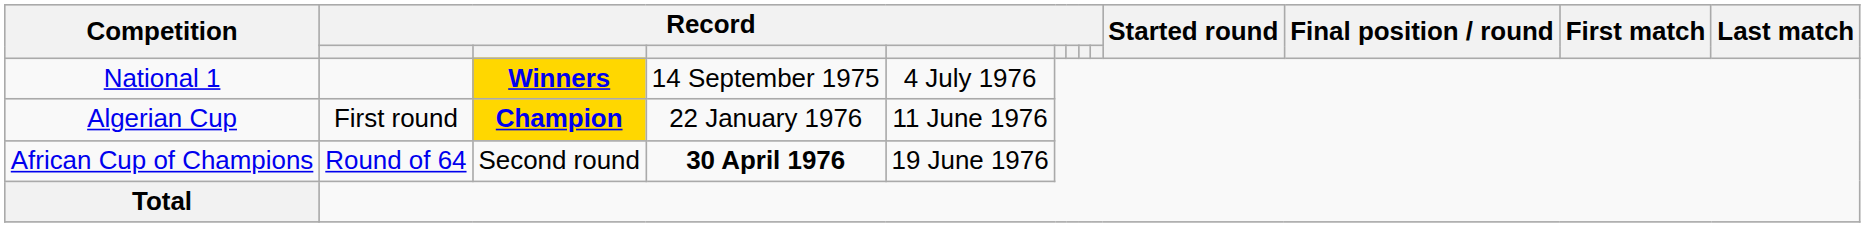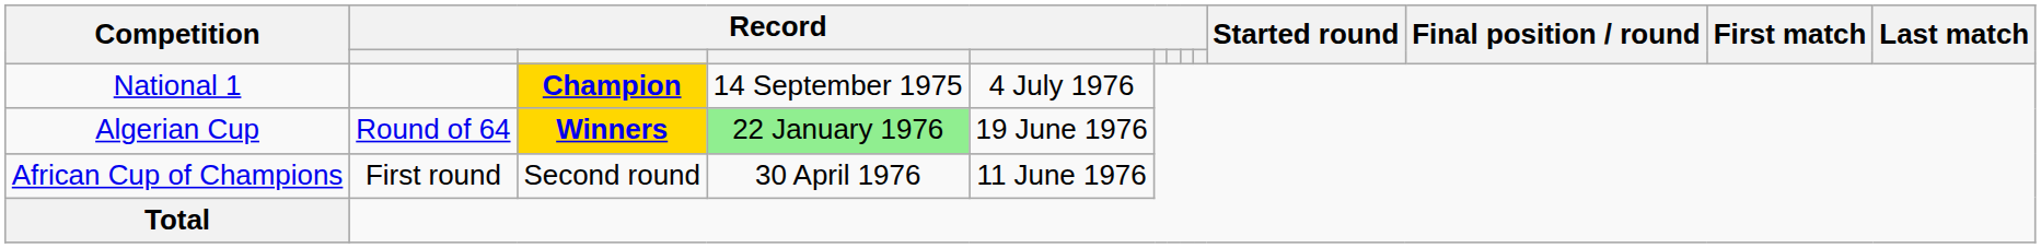National 1 | column 3: Winners -> Champion
Algerian Cup | column 2: First round -> Round of 64
Algerian Cup | column 3: Champion -> Winners
Algerian Cup | column 4: no background -> lightgreen background
Algerian Cup | column 5: 11 June 1976 -> 19 June 1976
African Cup of Champions | column 2: Round of 64 -> First round
African Cup of Champions | column 4: bold -> normal
African Cup of Champions | column 5: 19 June 1976 -> 11 June 1976
